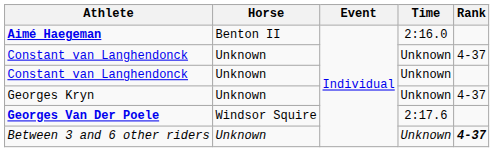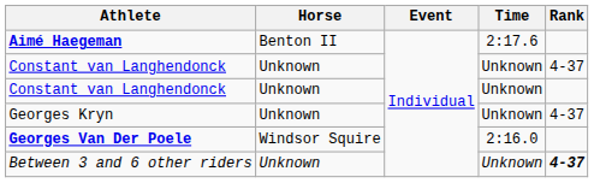Aimé Haegeman | Time: 2:16.0 -> 2:17.6
Georges Van Der Poele | Time: 2:17.6 -> 2:16.0
